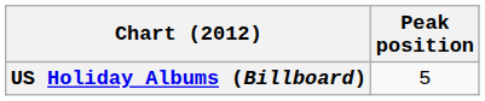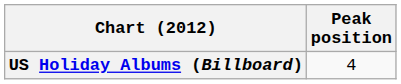US Holiday Albums (Billboard) | Peak position: 5 -> 4
